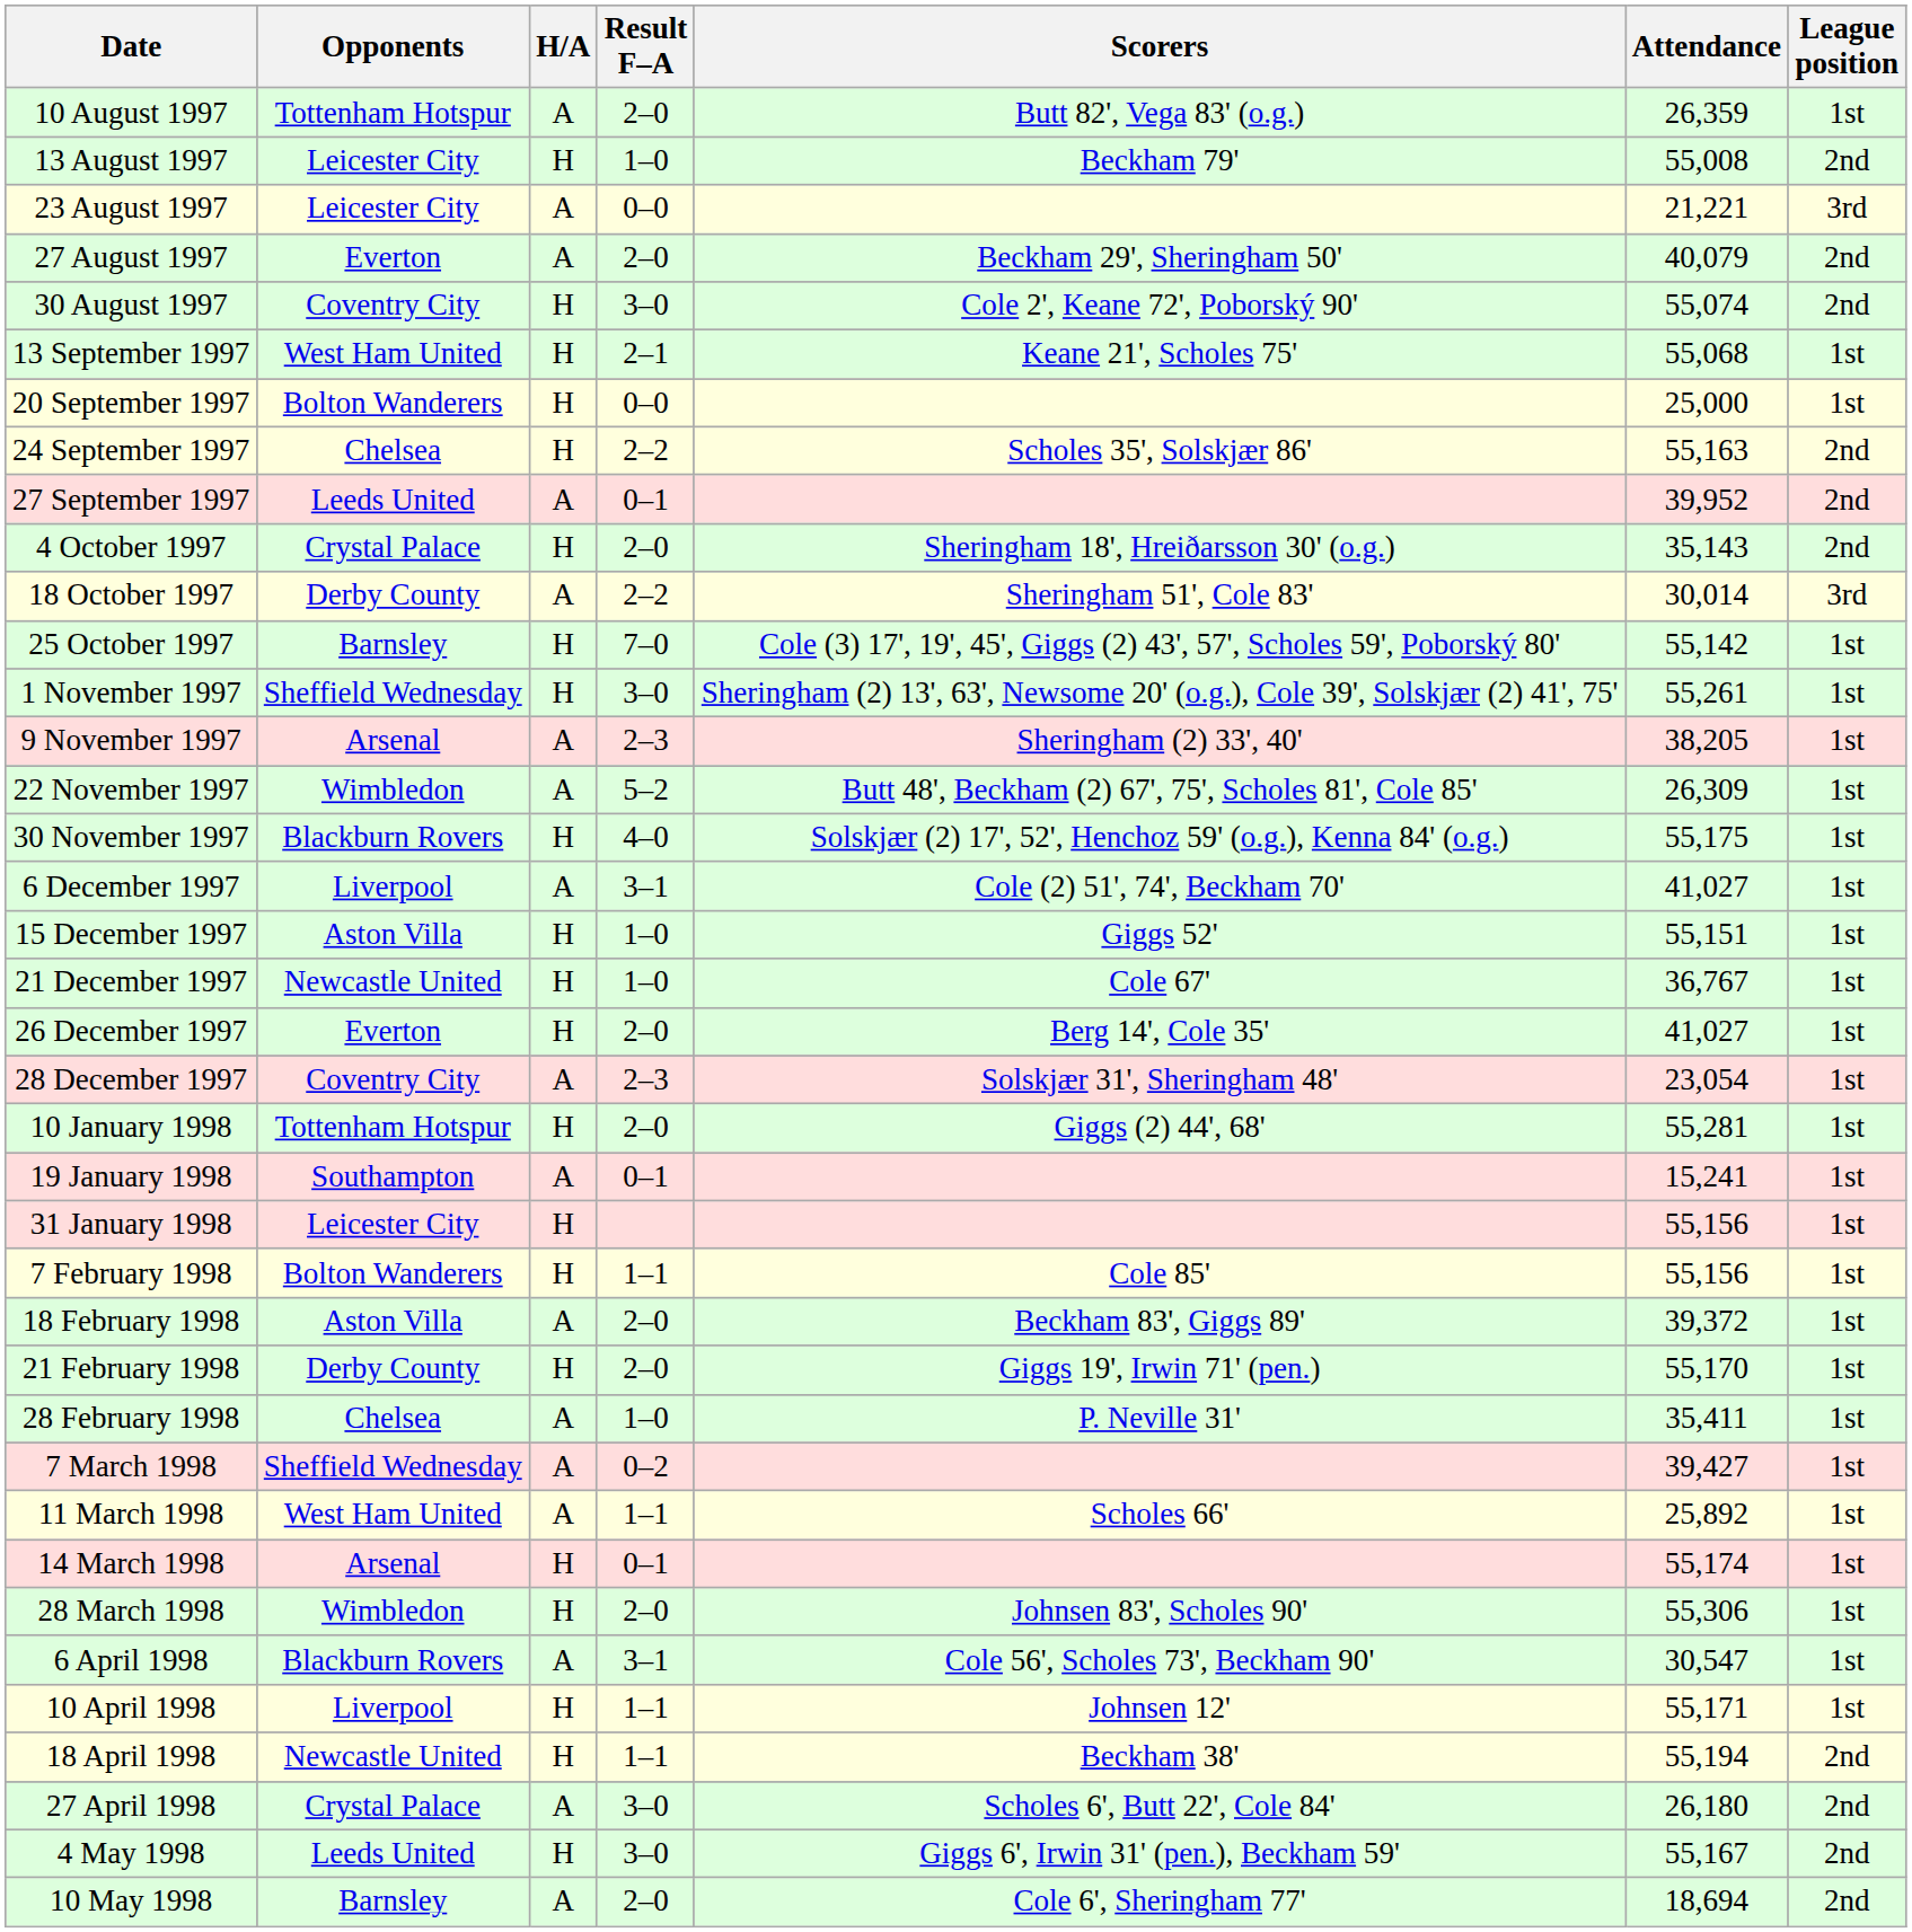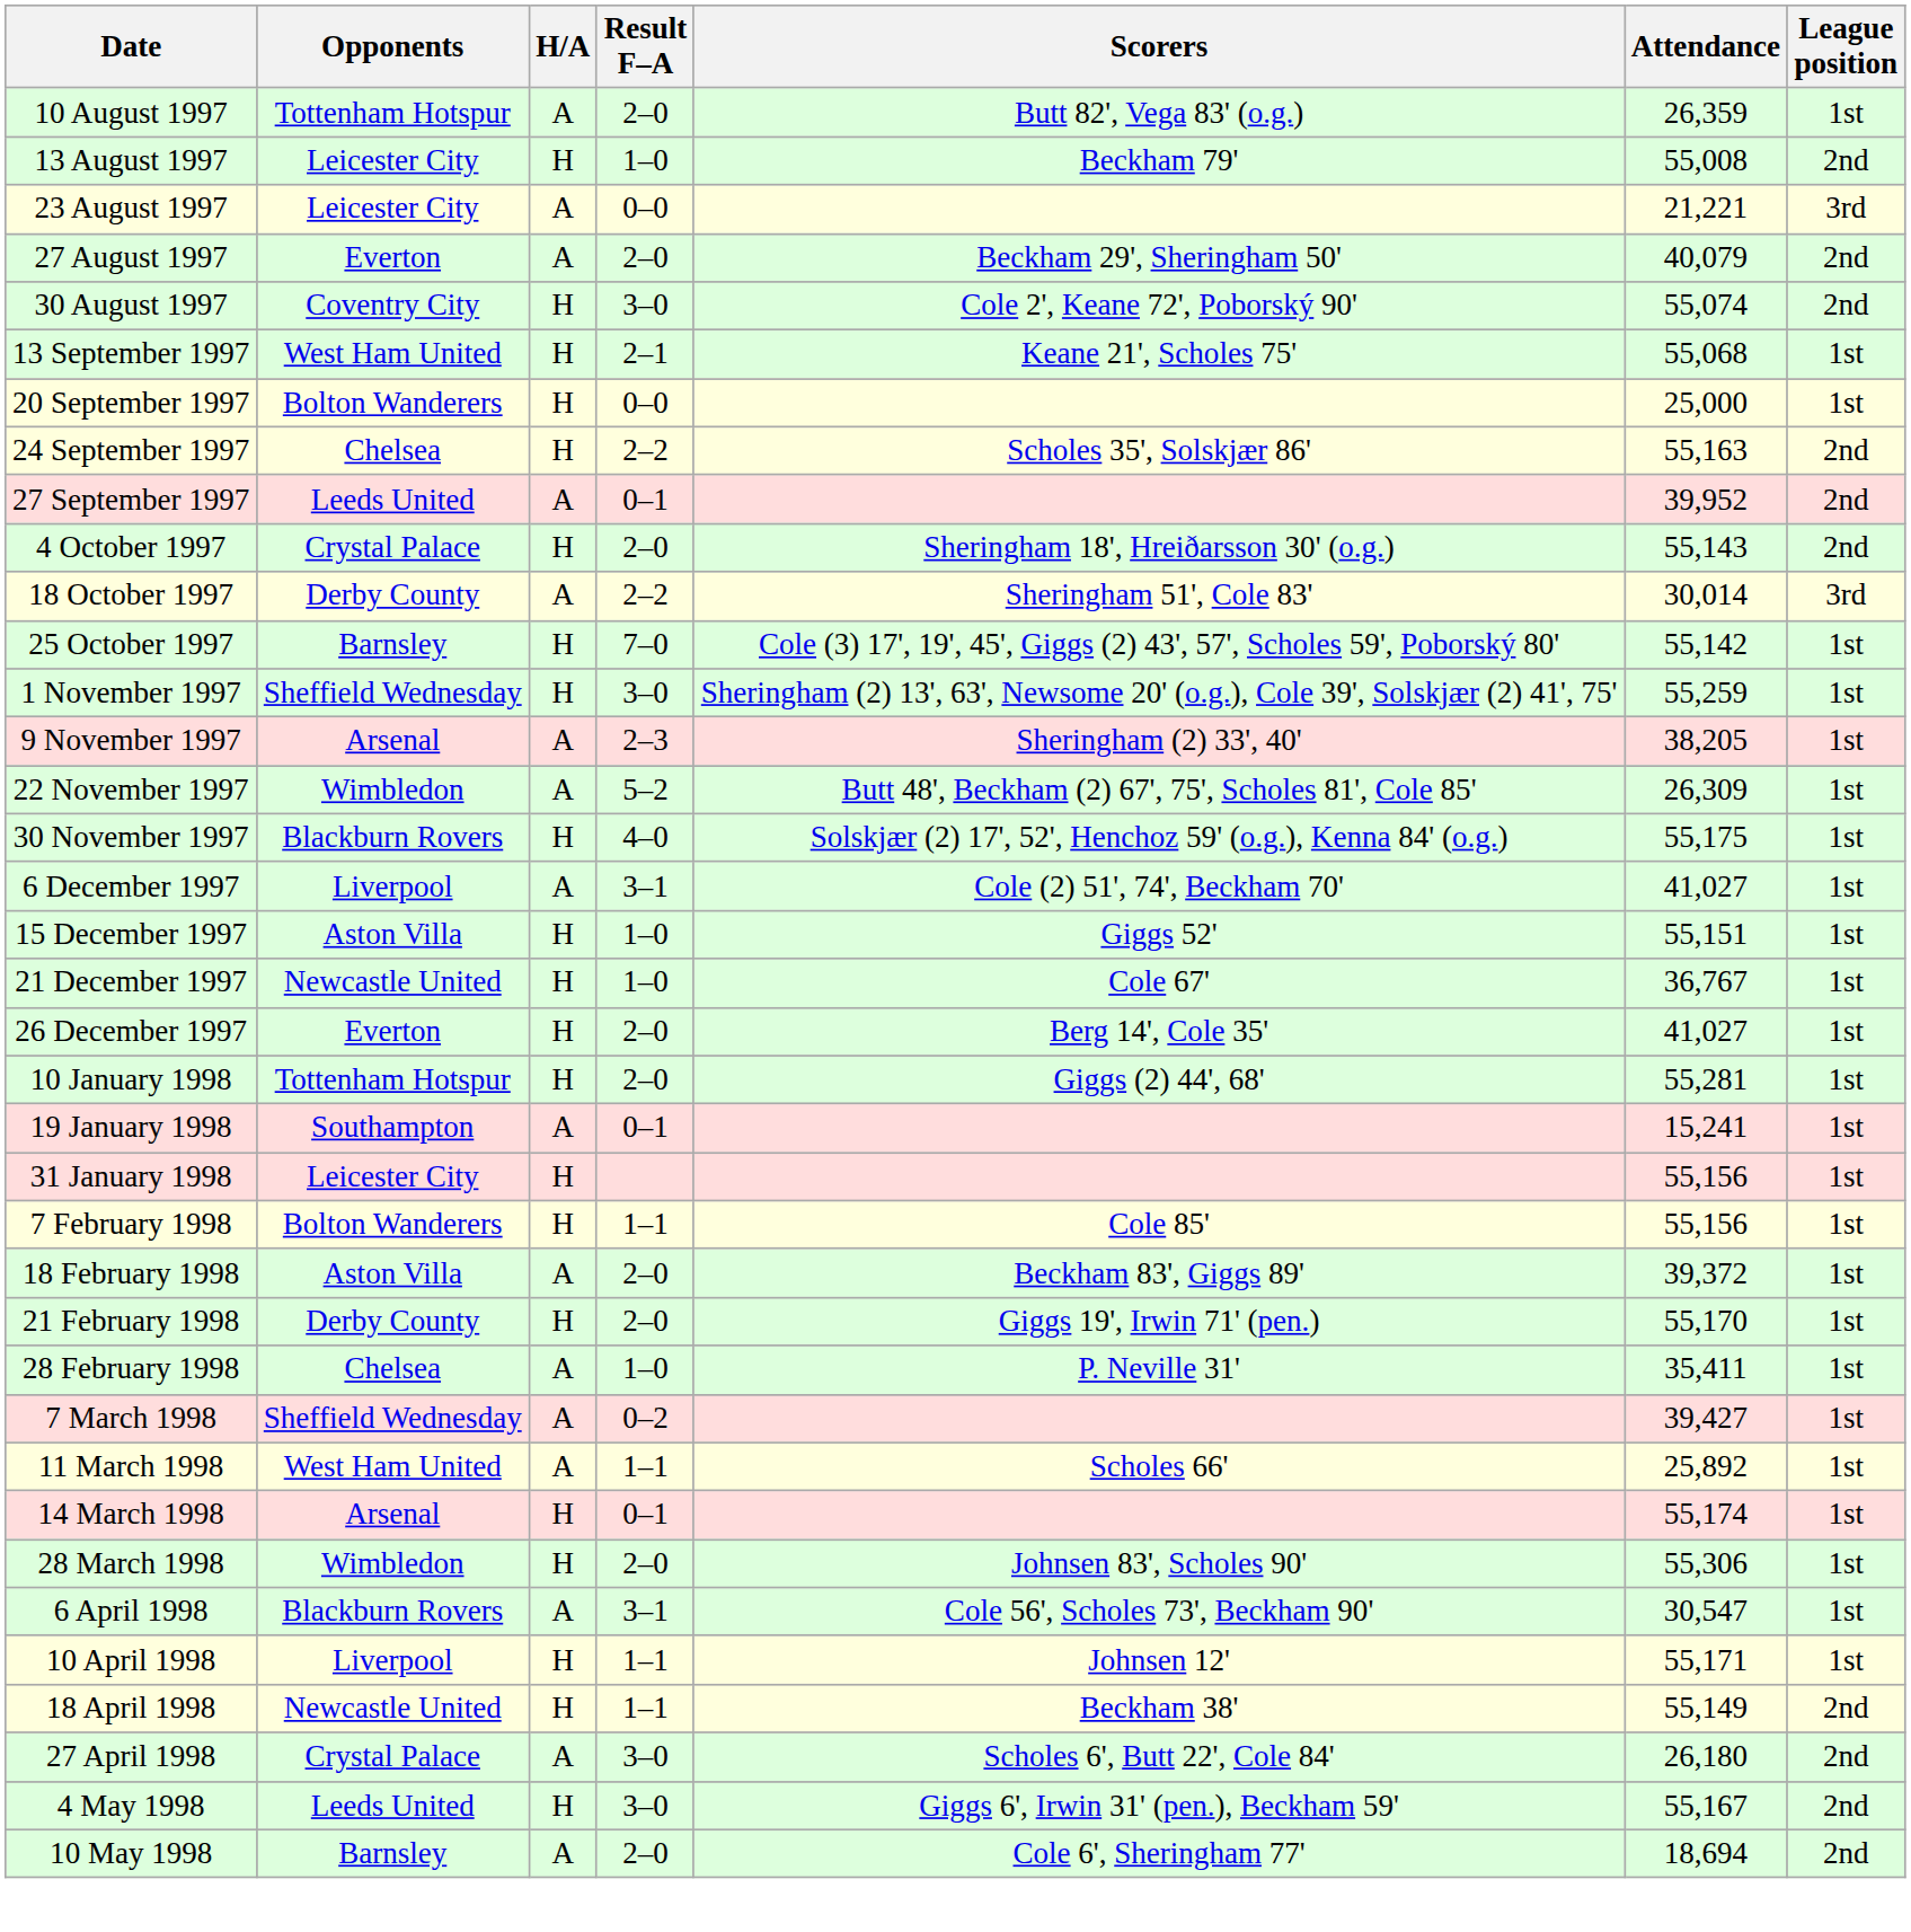4 October 1997 | Attendance: 35,143 -> 55,143
1 November 1997 | Attendance: 55,261 -> 55,259
- row: 28 December 1997 | Coventry City | A | 2–3 | Solskjær 31', Sheringham 48' | 23,054 | 1st
18 April 1998 | Attendance: 55,194 -> 55,149
